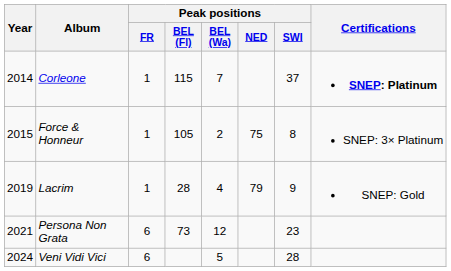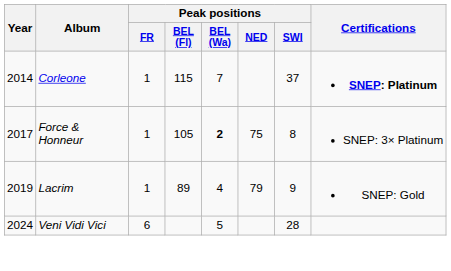Force & Honneur | Year: 2015 -> 2017
Force & Honneur | Peak positions / BEL (Wa): normal -> bold
Lacrim | Peak positions / BEL (Fl): 28 -> 89
- row: 2021 | Persona Non Grata | 6 | 73 | 12 | 23
